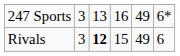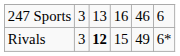247 Sports | column 5: 49 -> 46
247 Sports | column 6: 6* -> 6
Rivals | column 6: 6 -> 6*
